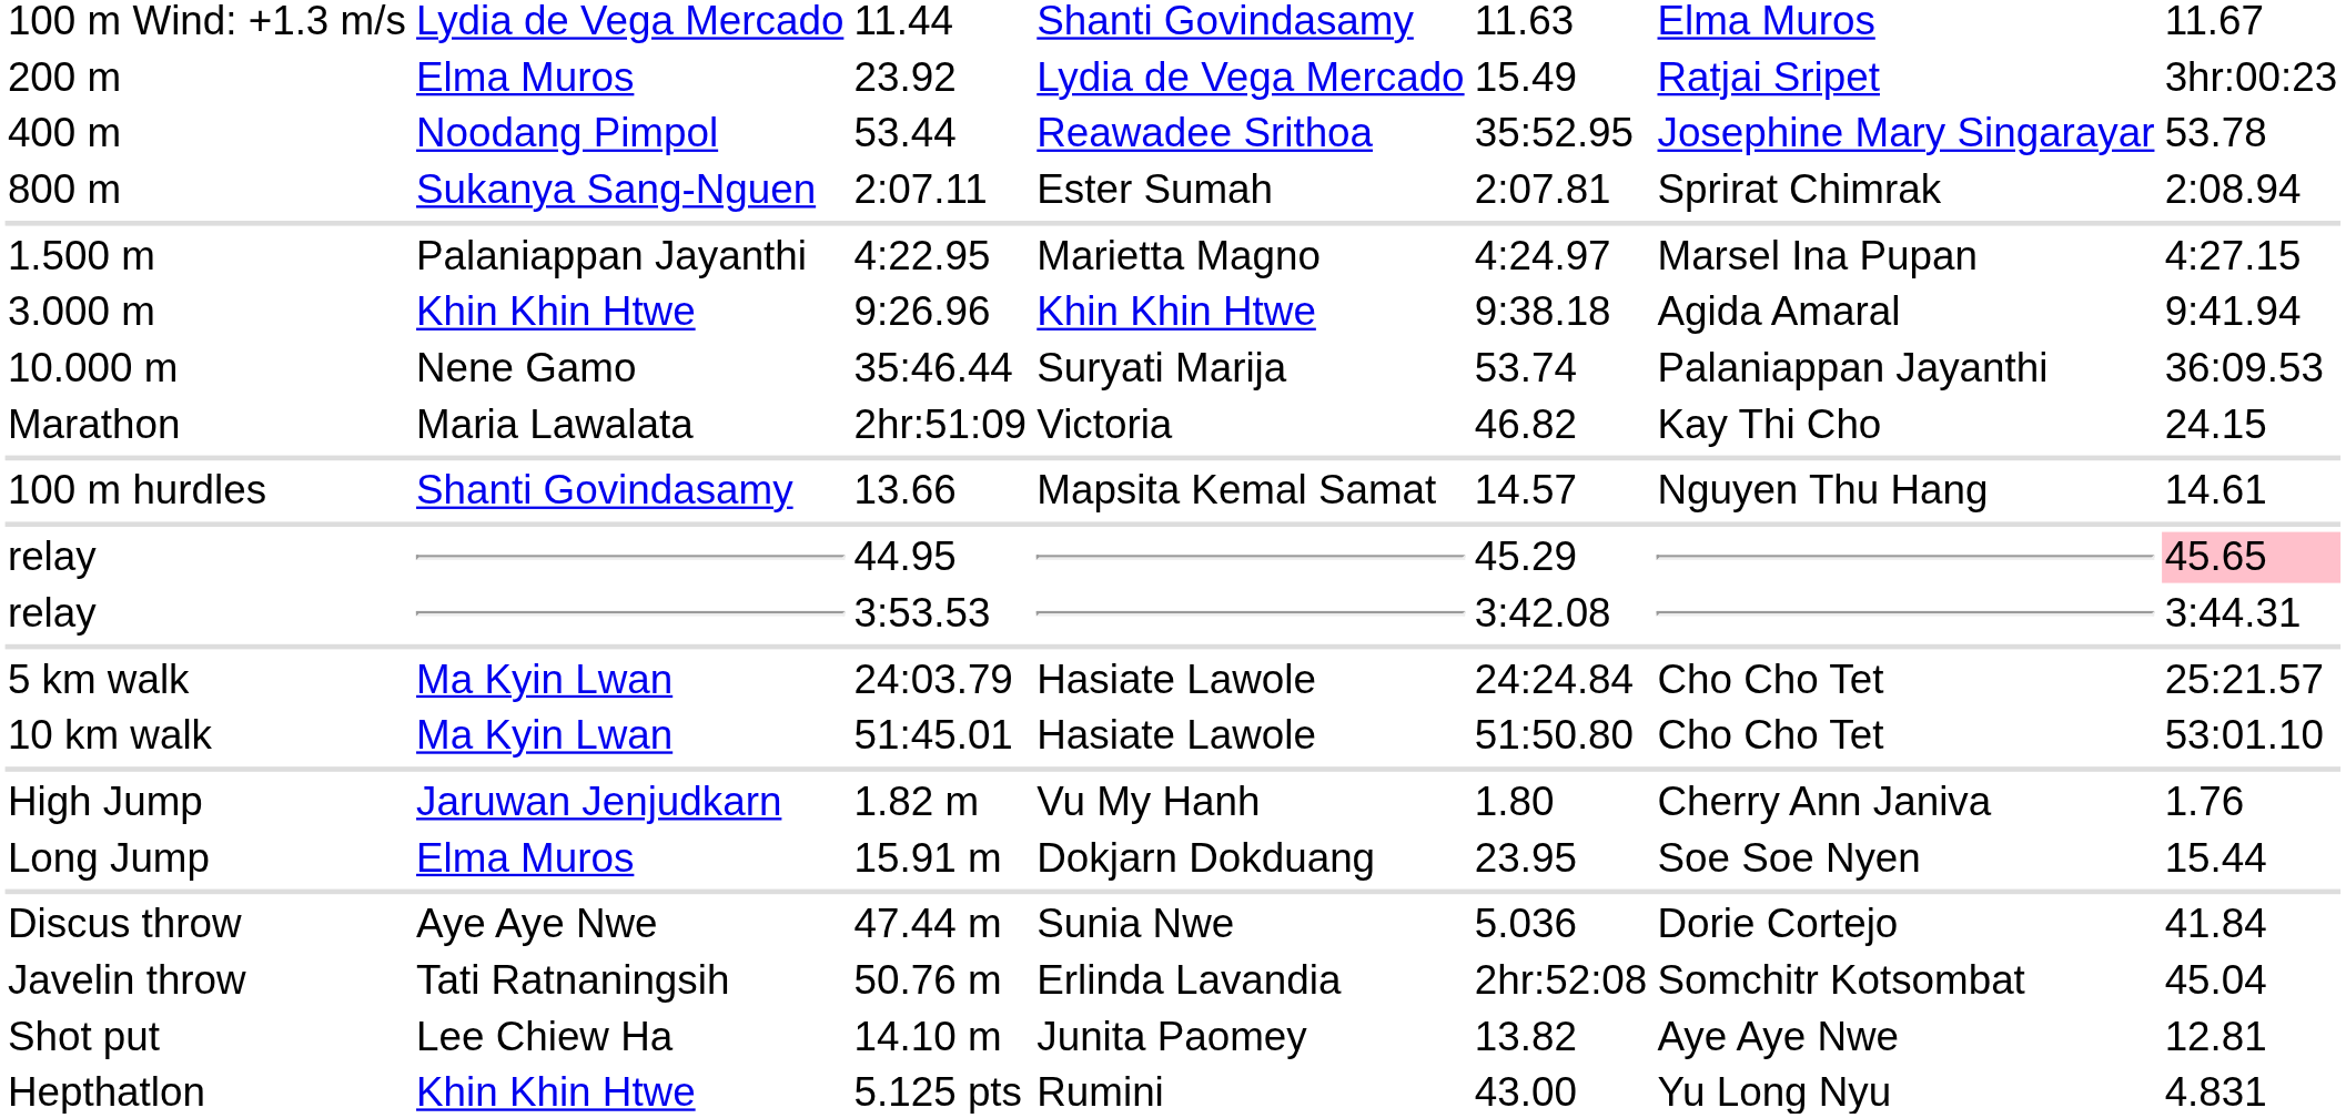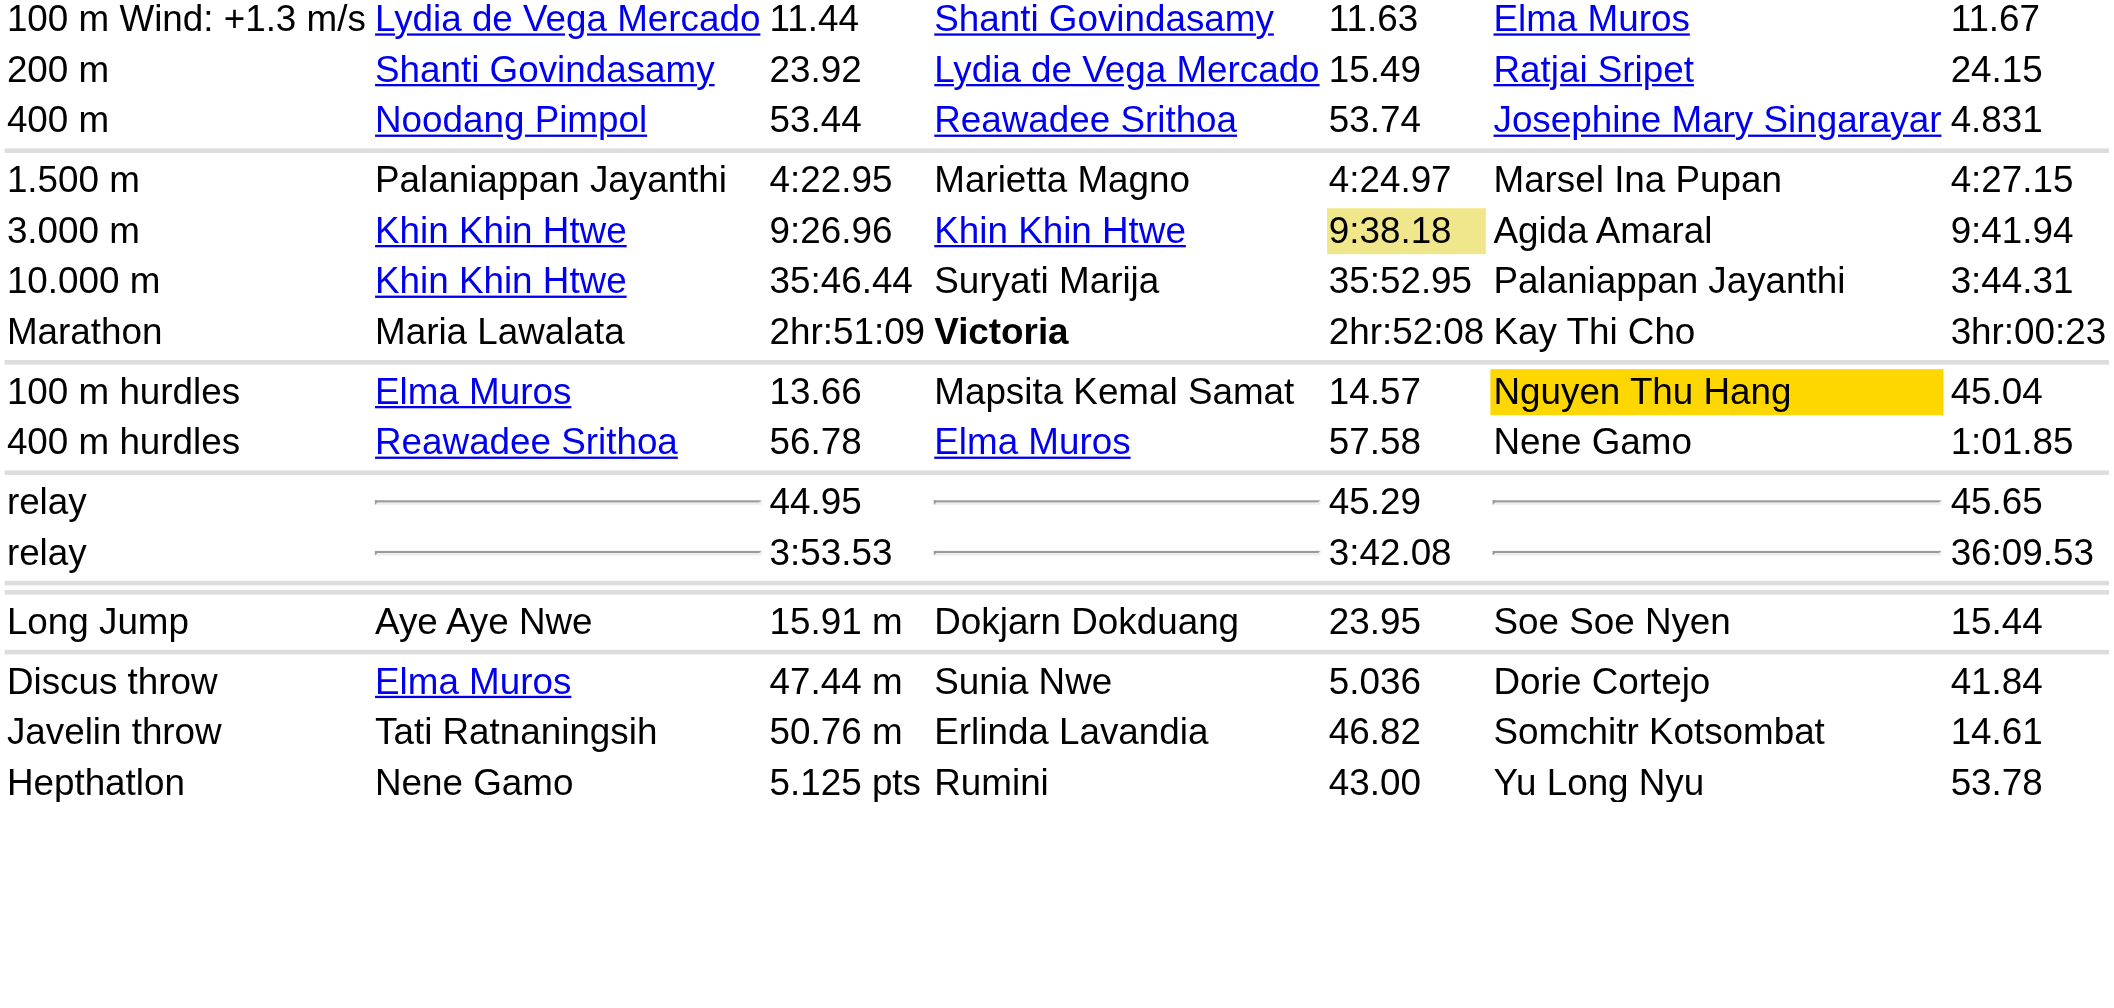23.92 | column 2: Elma Muros -> Shanti Govindasamy
23.92 | column 7: 3hr:00:23 -> 24.15
53.44 | column 5: 35:52.95 -> 53.74
53.44 | column 7: 53.78 -> 4.831
- row: 800 m | Sukanya Sang-Nguen | 2:07.11 | Ester Sumah | 2:07.81 | Sprirat Chimrak | 2:08.94
9:26.96 | column 5: no background -> khaki background
35:46.44 | column 2: Nene Gamo -> Khin Khin Htwe
35:46.44 | column 5: 53.74 -> 35:52.95
35:46.44 | column 7: 36:09.53 -> 3:44.31
2hr:51:09 | column 4: normal -> bold
2hr:51:09 | column 5: 46.82 -> 2hr:52:08
2hr:51:09 | column 7: 24.15 -> 3hr:00:23
13.66 | column 2: Shanti Govindasamy -> Elma Muros
13.66 | column 6: no background -> gold background
13.66 | column 7: 14.61 -> 45.04
+ row: 400 m hurdles | Reawadee Srithoa | 56.78 | Elma Muros | 57.58 | Nene Gamo | 1:01.85
44.95 | column 7: pink background -> no background
3:53.53 | column 7: 3:44.31 -> 36:09.53
- row: 5 km walk | Ma Kyin Lwan | 24:03.79 | Hasiate Lawole | 24:24.84 | Cho Cho Tet | 25:21.57
- row: 10 km walk | Ma Kyin Lwan | 51:45.01 | Hasiate Lawole | 51:50.80 | Cho Cho Tet | 53:01.10
- row: High Jump | Jaruwan Jenjudkarn | 1.82 m | Vu My Hanh | 1.80 | Cherry Ann Janiva | 1.76
15.91 m | column 2: Elma Muros -> Aye Aye Nwe
47.44 m | column 2: Aye Aye Nwe -> Elma Muros
50.76 m | column 5: 2hr:52:08 -> 46.82
50.76 m | column 7: 45.04 -> 14.61
- row: Shot put | Lee Chiew Ha | 14.10 m | Junita Paomey | 13.82 | Aye Aye Nwe | 12.81
5.125 pts | column 2: Khin Khin Htwe -> Nene Gamo
5.125 pts | column 7: 4.831 -> 53.78
